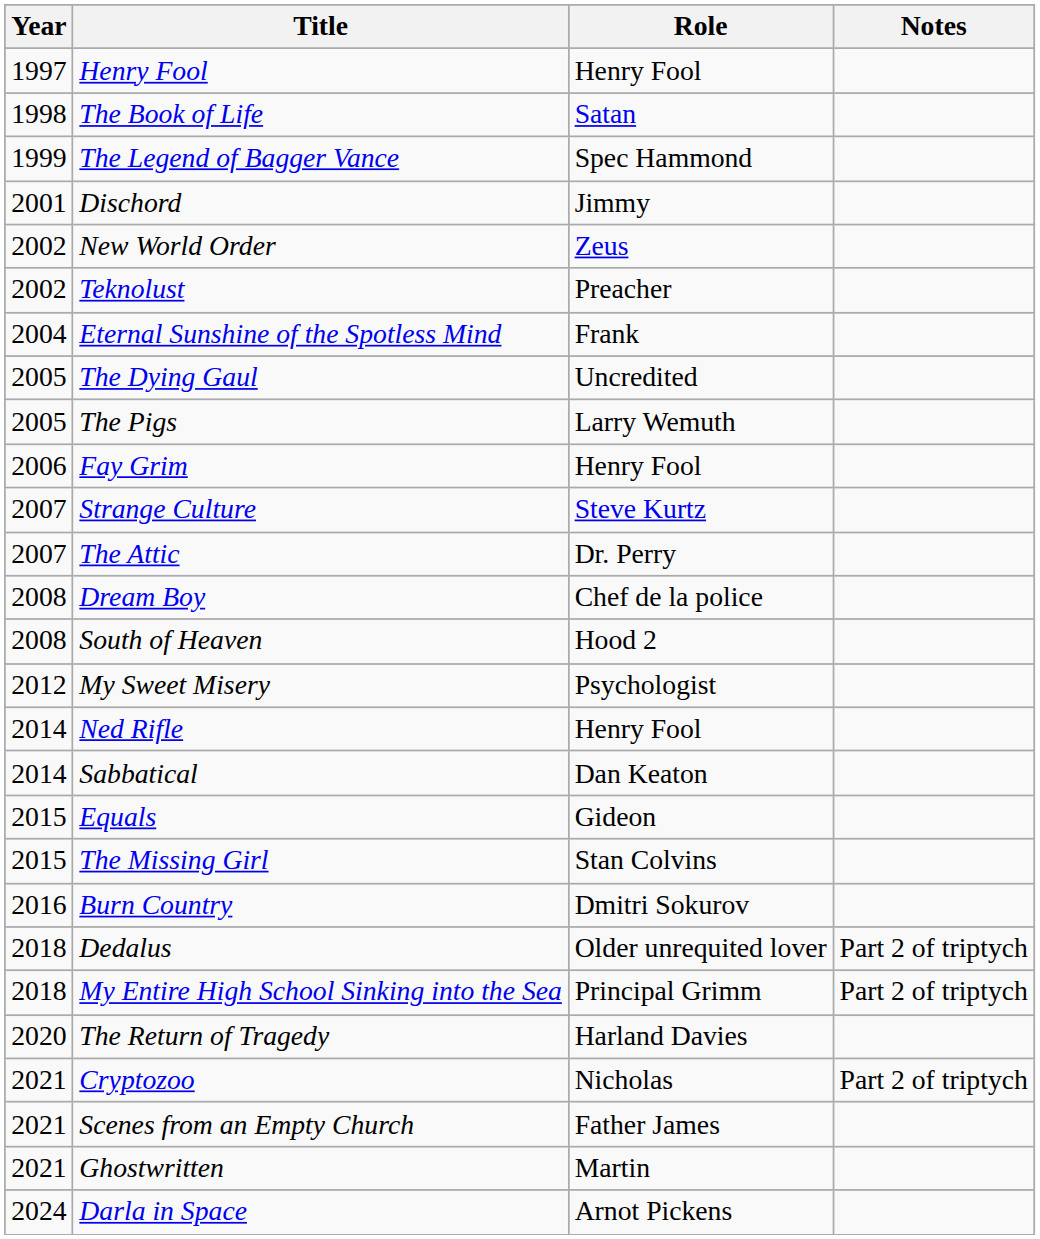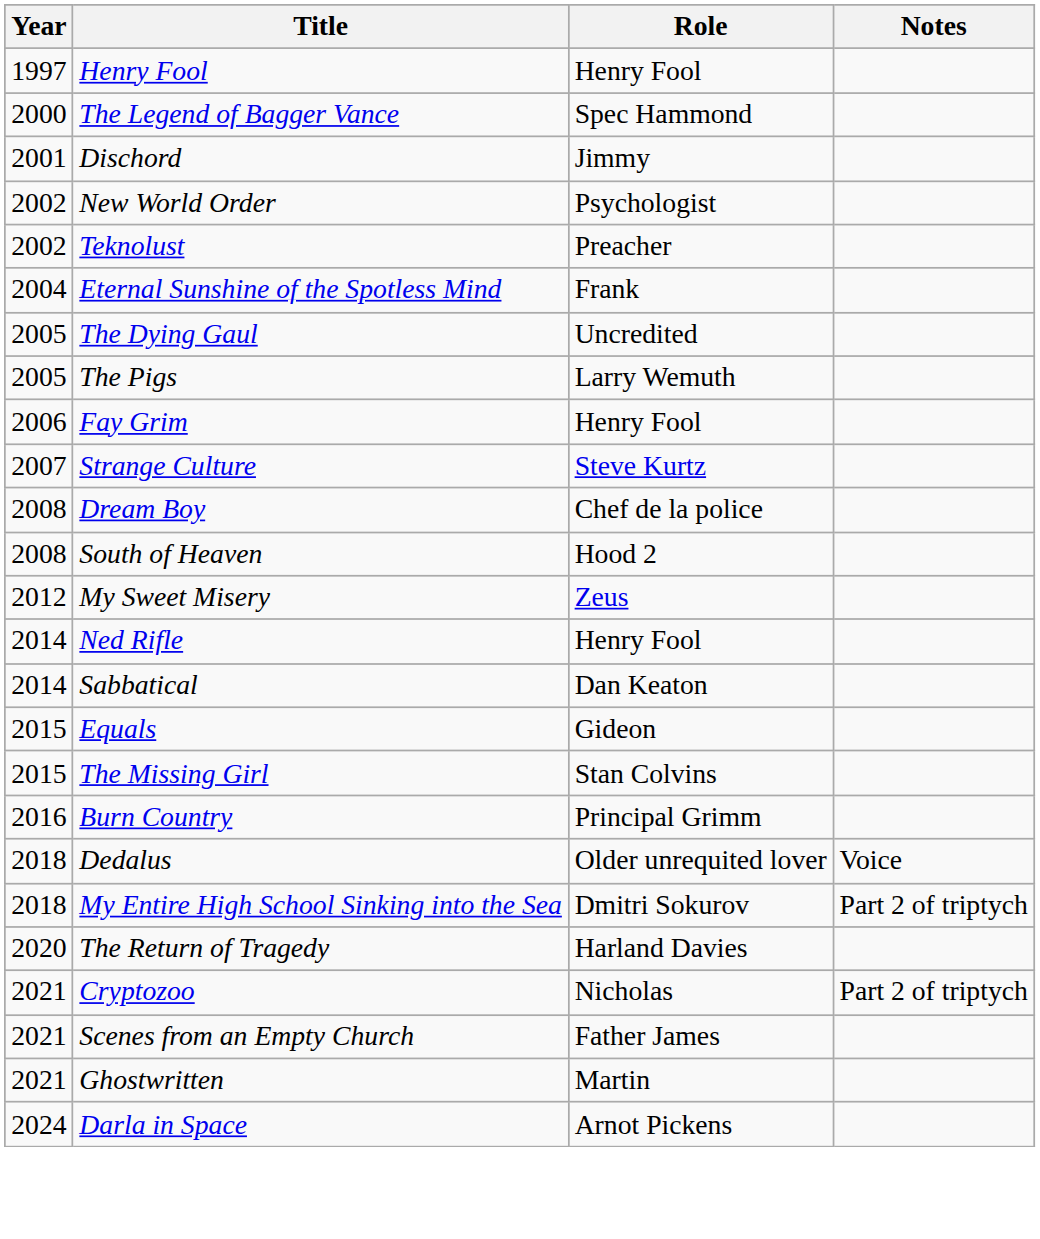- row: 1998 | The Book of Life | Satan
The Legend of Bagger Vance | Year: 1999 -> 2000
New World Order | Role: Zeus -> Psychologist
- row: 2007 | The Attic | Dr. Perry
My Sweet Misery | Role: Psychologist -> Zeus
Burn Country | Role: Dmitri Sokurov -> Principal Grimm
Dedalus | Notes: Part 2 of triptych -> Voice
My Entire High School Sinking into the Sea | Role: Principal Grimm -> Dmitri Sokurov
